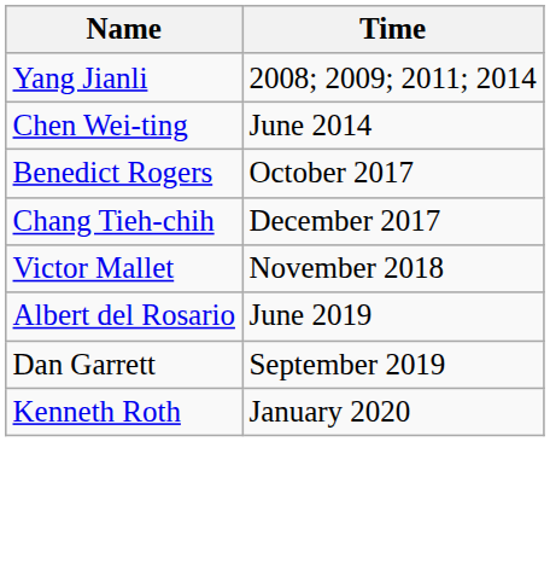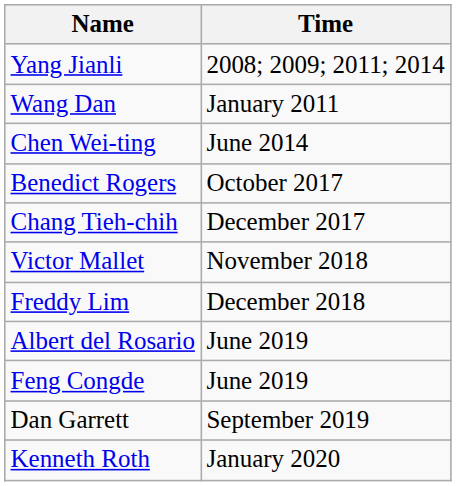+ row: Wang Dan | January 2011
+ row: Freddy Lim | December 2018
+ row: Feng Congde | June 2019
